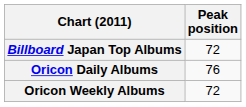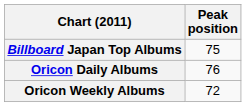Billboard Japan Top Albums | Peak position: 72 -> 75
